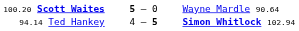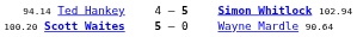rows swapped: 100.20 Scott Waites <-> 94.14 Ted Hankey
